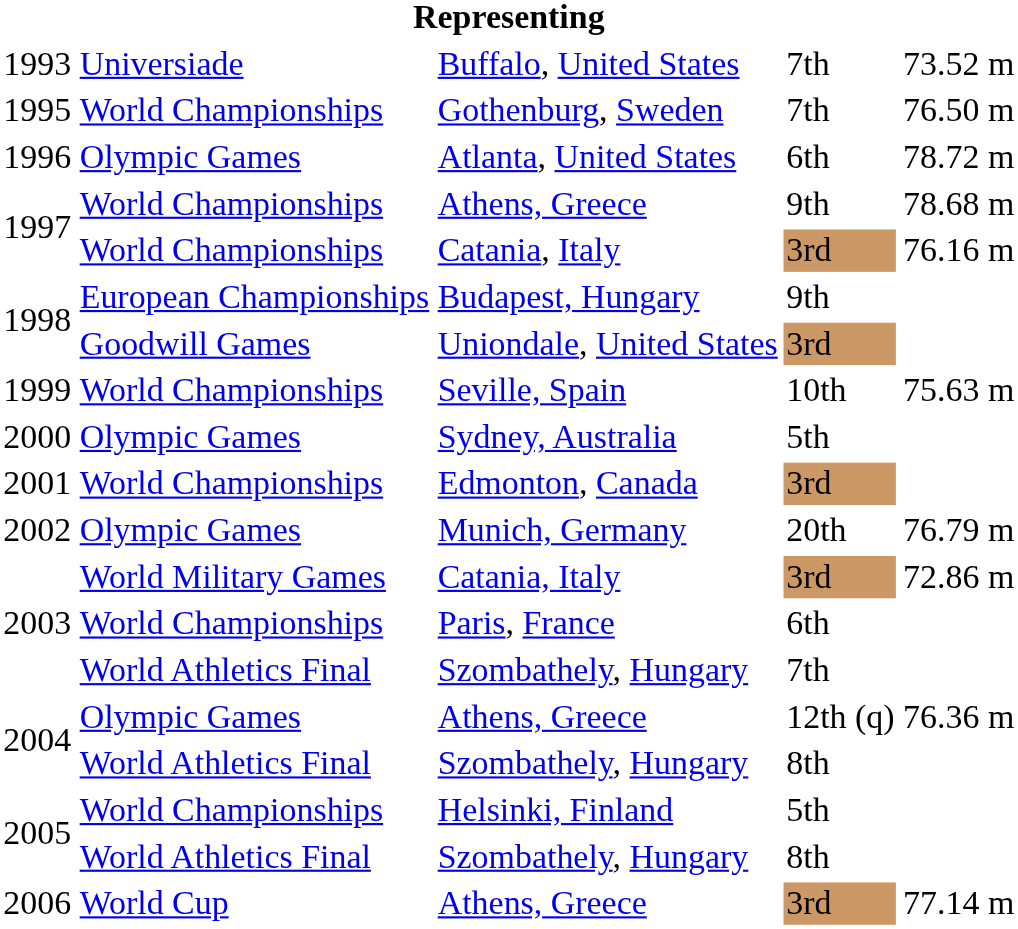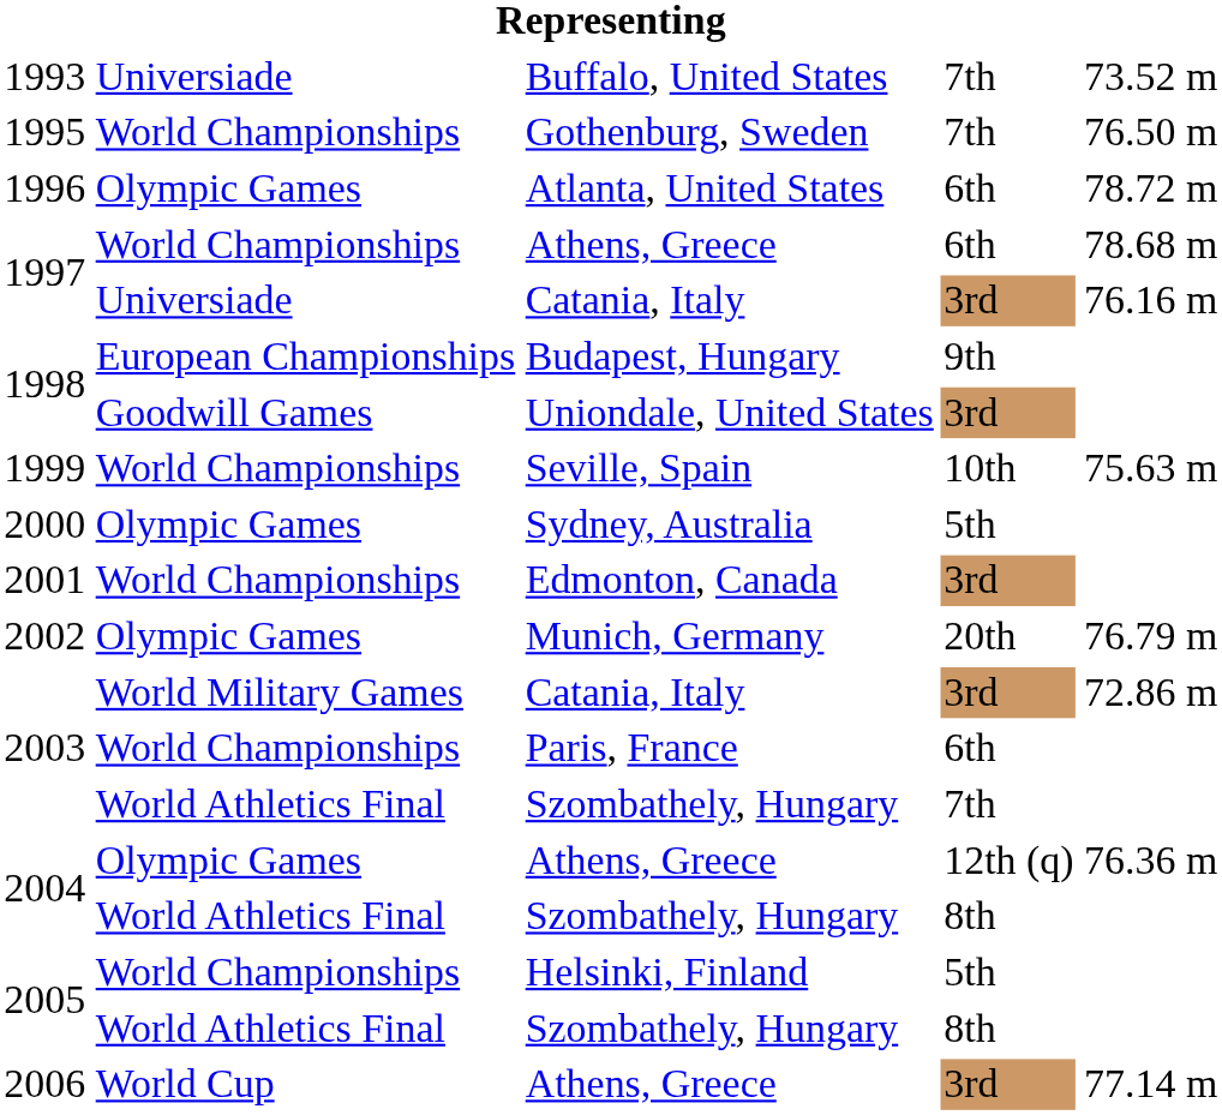1997 / Athens, Greece | column 4: 9th -> 6th
1997 / Catania, Italy | column 2: World Championships -> Universiade
